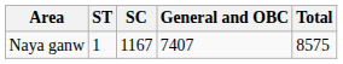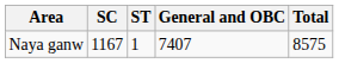columns swapped: SC <-> ST
